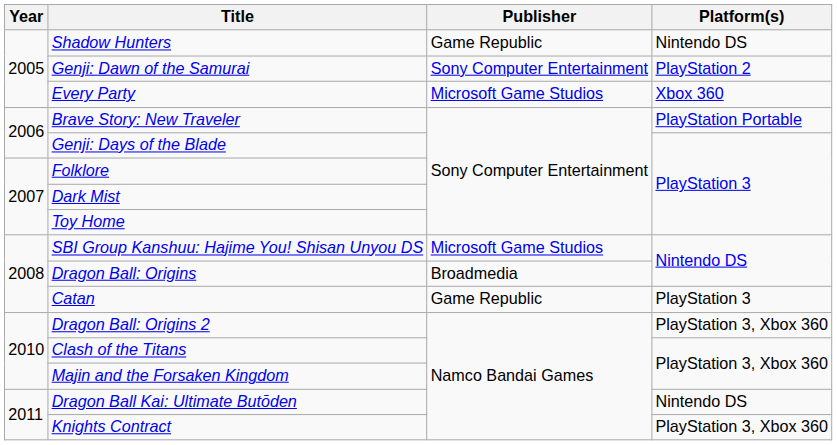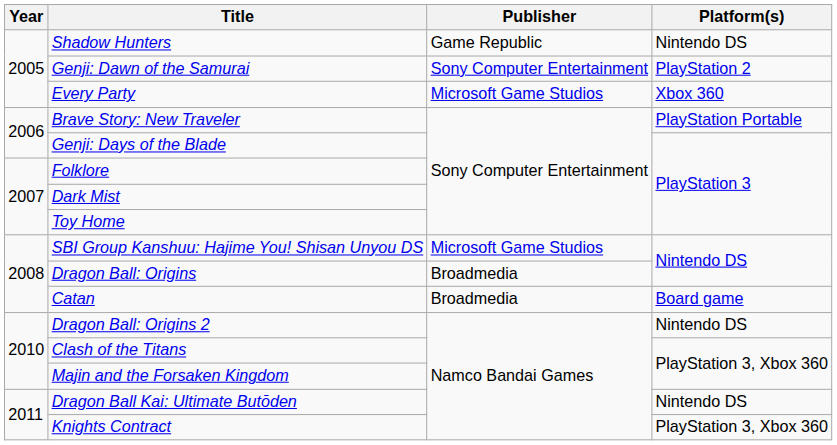Catan | Publisher: Game Republic -> Broadmedia
Catan | Platform(s): PlayStation 3 -> Board game
Dragon Ball: Origins 2 | Platform(s): PlayStation 3, Xbox 360 -> Nintendo DS
